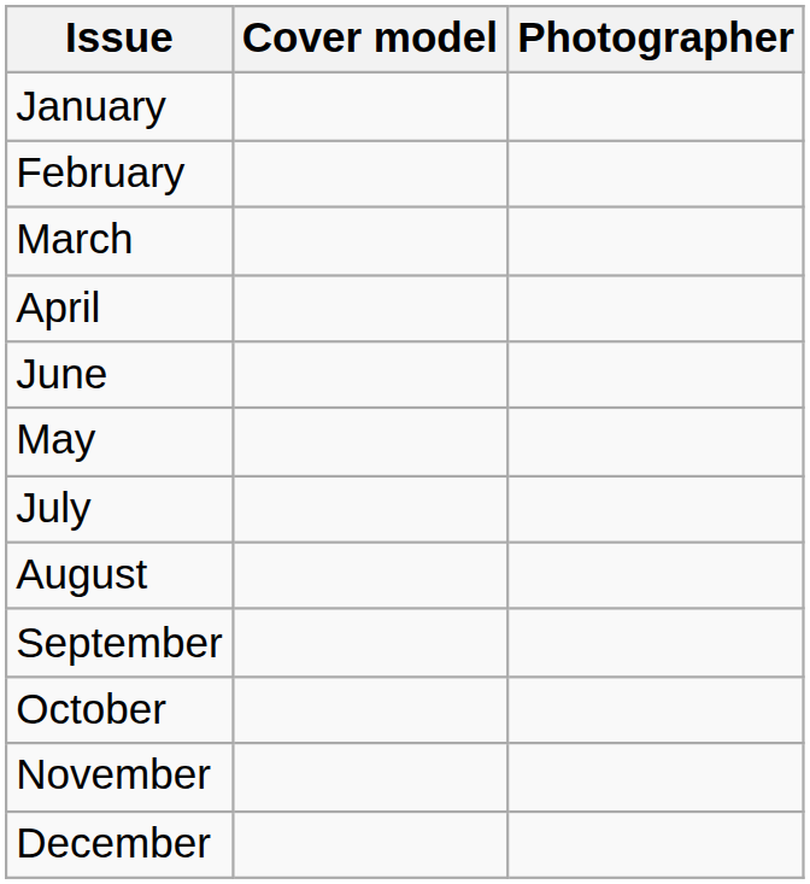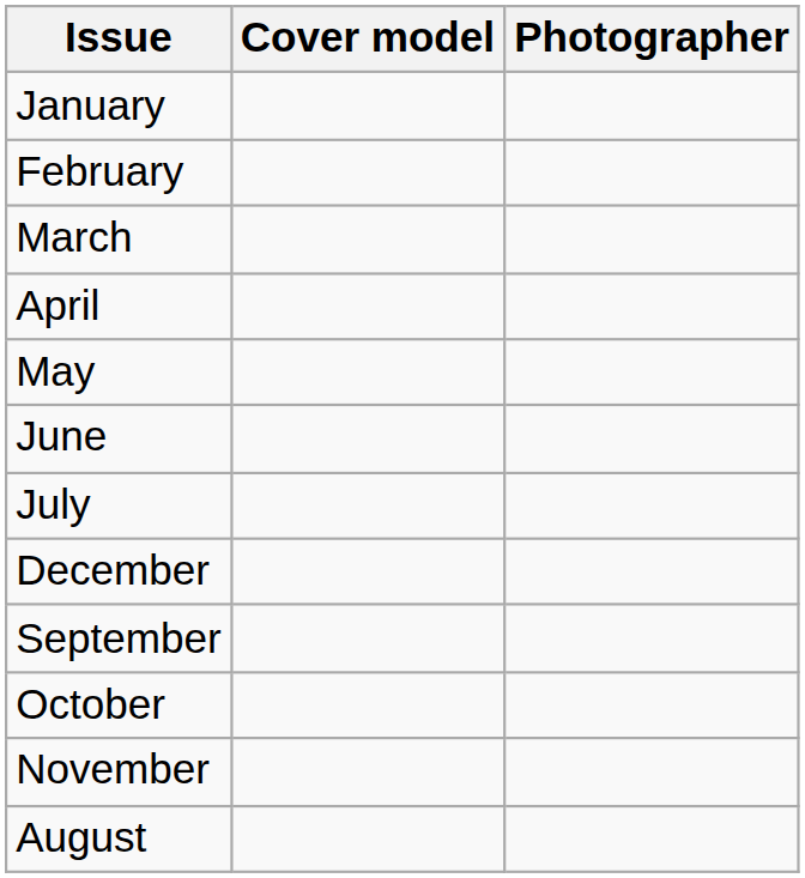rows swapped: May <-> June
rows swapped: August <-> December
